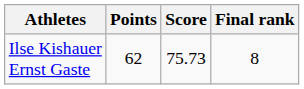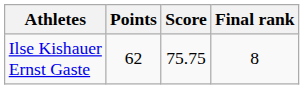Ilse Kishauer Ernst Gaste | Score: 75.73 -> 75.75
